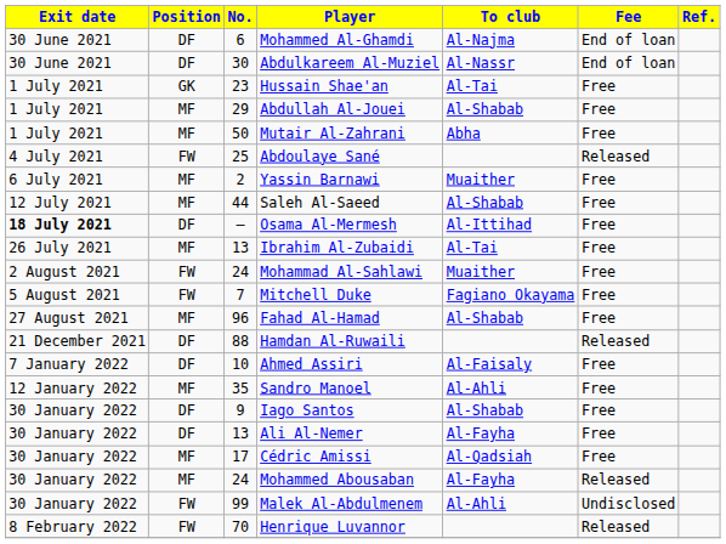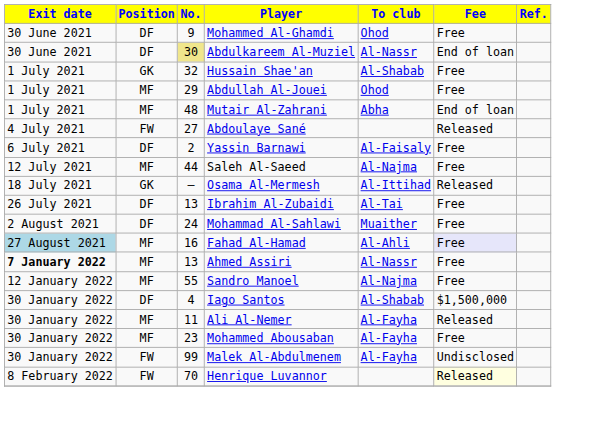Mohammed Al-Ghamdi | No.: 6 -> 9
Mohammed Al-Ghamdi | To club: Al-Najma -> Ohod
Mohammed Al-Ghamdi | Fee: End of loan -> Free
Abdulkareem Al-Muziel | No.: no background -> khaki background
Hussain Shae'an | No.: 23 -> 32
Hussain Shae'an | To club: Al-Tai -> Al-Shabab
Abdullah Al-Jouei | To club: Al-Shabab -> Ohod
Mutair Al-Zahrani | No.: 50 -> 48
Mutair Al-Zahrani | Fee: Free -> End of loan
Abdoulaye Sané | No.: 25 -> 27
Yassin Barnawi | Position: MF -> DF
Yassin Barnawi | To club: Muaither -> Al-Faisaly
Saleh Al-Saeed | To club: Al-Shabab -> Al-Najma
Osama Al-Mermesh | Exit date: bold -> normal
Osama Al-Mermesh | Position: DF -> GK
Osama Al-Mermesh | Fee: Free -> Released
Ibrahim Al-Zubaidi | Position: MF -> DF
Mohammad Al-Sahlawi | Position: FW -> DF
- row: 5 August 2021 | FW | 7 | Mitchell Duke | Fagiano Okayama | Free
Fahad Al-Hamad | Exit date: no background -> lightblue background
Fahad Al-Hamad | No.: 96 -> 16
Fahad Al-Hamad | To club: Al-Shabab -> Al-Ahli
Fahad Al-Hamad | Fee: no background -> lavender background
- row: 21 December 2021 | DF | 88 | Hamdan Al-Ruwaili | Released
Ahmed Assiri | Exit date: normal -> bold
Ahmed Assiri | Position: DF -> MF
Ahmed Assiri | No.: 10 -> 13
Ahmed Assiri | To club: Al-Faisaly -> Al-Nassr
Sandro Manoel | No.: 35 -> 55
Sandro Manoel | To club: Al-Ahli -> Al-Najma
Iago Santos | No.: 9 -> 4
Iago Santos | Fee: Free -> $1,500,000
Ali Al-Nemer | Position: DF -> MF
Ali Al-Nemer | No.: 13 -> 11
Ali Al-Nemer | Fee: Free -> Released
- row: 30 January 2022 | MF | 17 | Cédric Amissi | Al-Qadsiah | Free
Mohammed Abousaban | No.: 24 -> 23
Mohammed Abousaban | Fee: Released -> Free
Malek Al-Abdulmenem | To club: Al-Ahli -> Al-Fayha
Henrique Luvannor | Fee: no background -> lightyellow background
